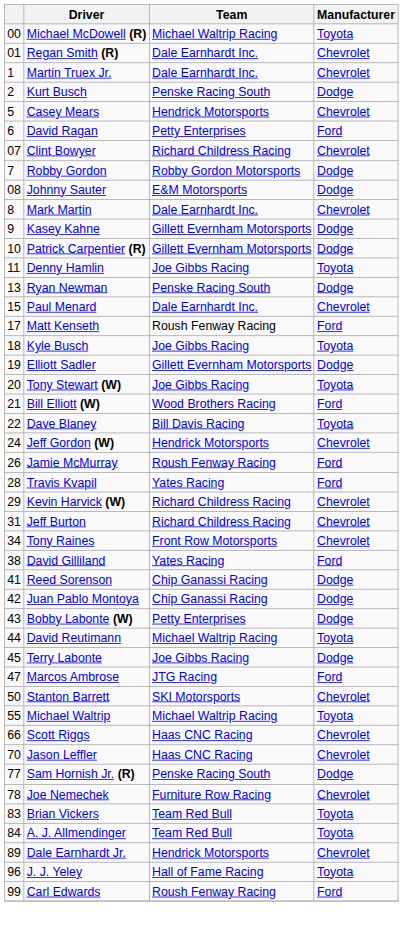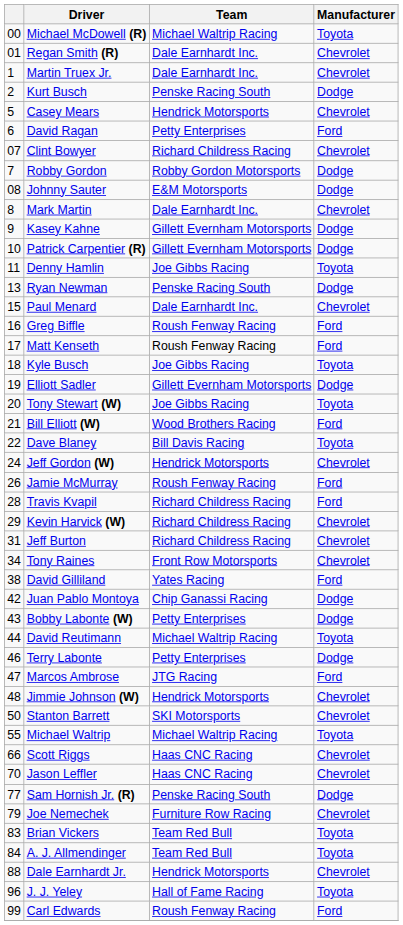+ row: 16 | Greg Biffle | Roush Fenway Racing | Ford
Travis Kvapil | Team: Yates Racing -> Richard Childress Racing
- row: 41 | Reed Sorenson | Chip Ganassi Racing | Dodge
Terry Labonte | column 1: 45 -> 46
Terry Labonte | Team: Joe Gibbs Racing -> Petty Enterprises
+ row: 48 | Jimmie Johnson (W) | Hendrick Motorsports | Chevrolet
Joe Nemechek | column 1: 78 -> 79
Dale Earnhardt Jr. | column 1: 89 -> 88
